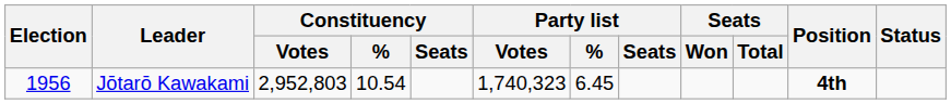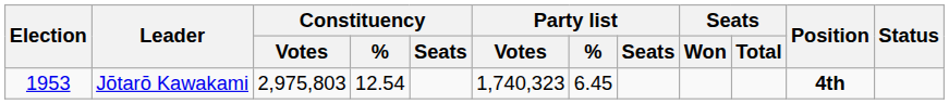Jōtarō Kawakami | Election: 1956 -> 1953
Jōtarō Kawakami | Constituency / Votes: 2,952,803 -> 2,975,803
Jōtarō Kawakami | Constituency / %: 10.54 -> 12.54
